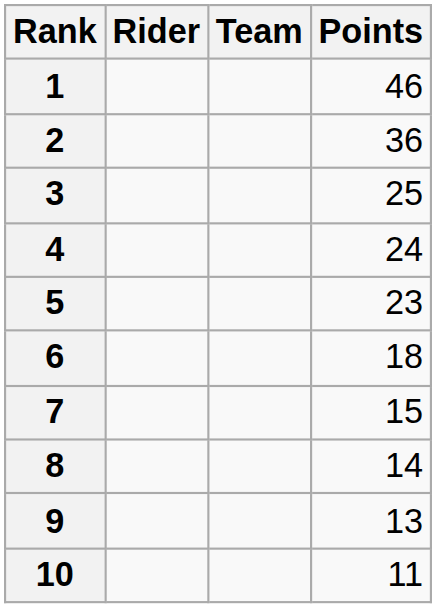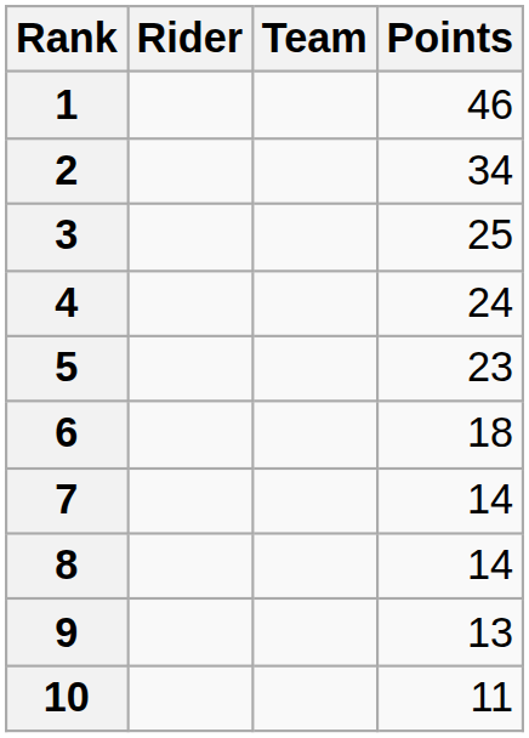2 | Points: 36 -> 34
7 | Points: 15 -> 14
